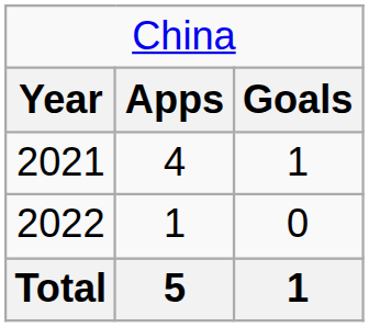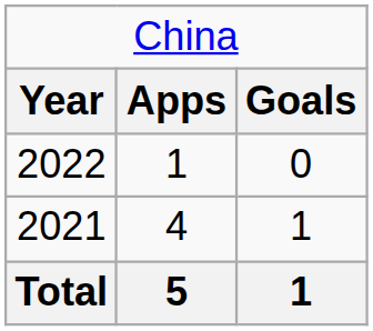rows swapped: 2021 <-> 2022
